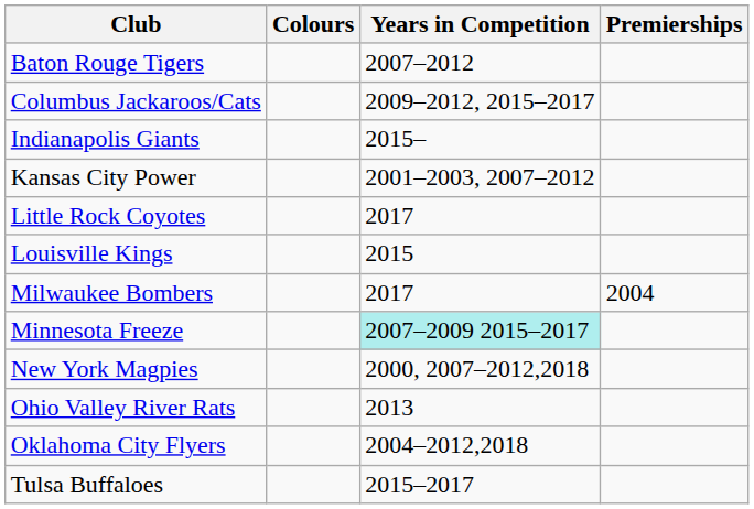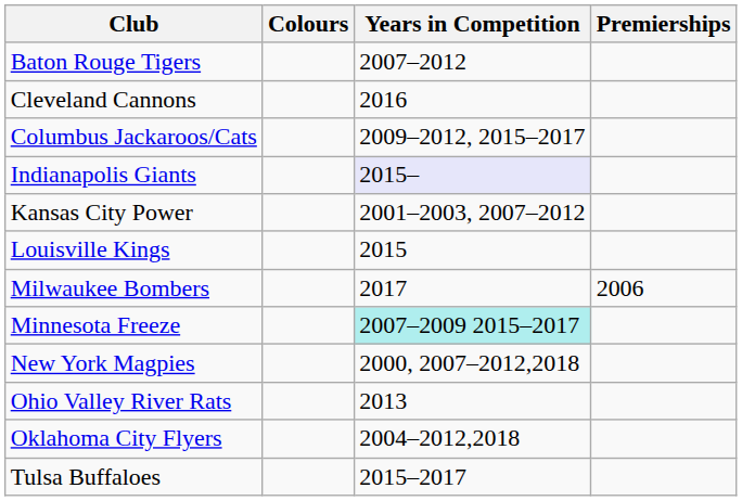+ row: Cleveland Cannons | 2016
Indianapolis Giants | Years in Competition: no background -> lavender background
- row: Little Rock Coyotes | 2017
Milwaukee Bombers | Premierships: 2004 -> 2006
